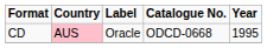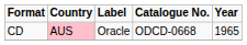CD | Year: 1995 -> 1965
